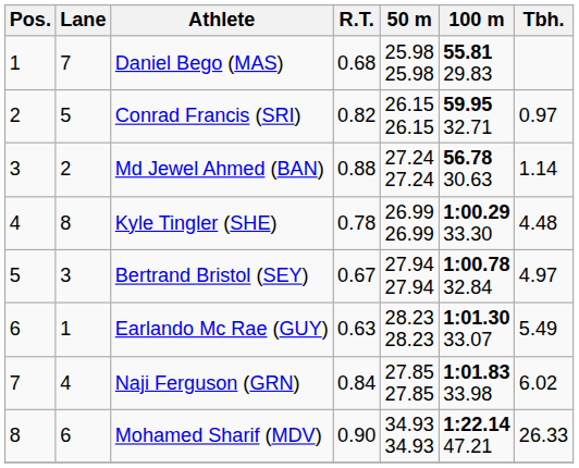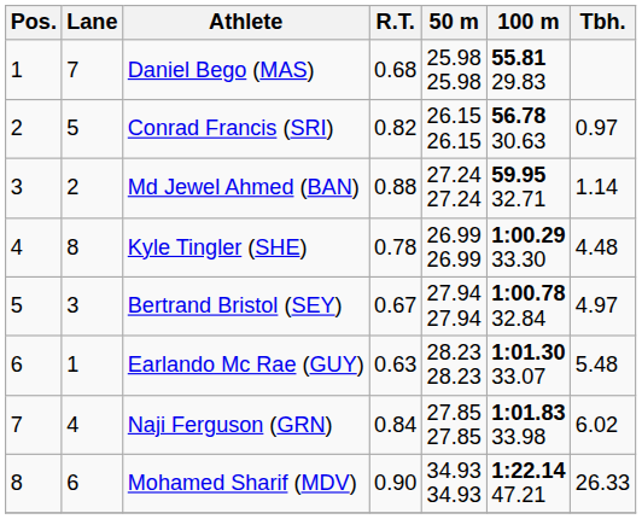Conrad Francis (SRI) | 100 m: 59.95 32.71 -> 56.78 30.63
Md Jewel Ahmed (BAN) | 100 m: 56.78 30.63 -> 59.95 32.71
Earlando Mc Rae (GUY) | Tbh.: 5.49 -> 5.48
